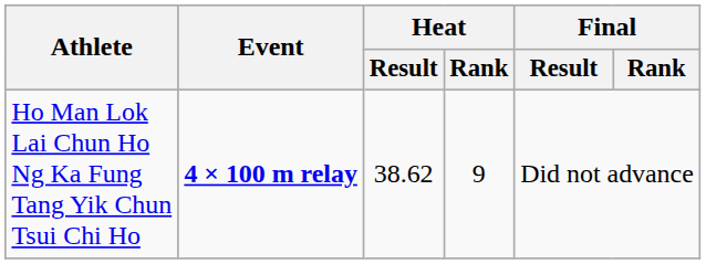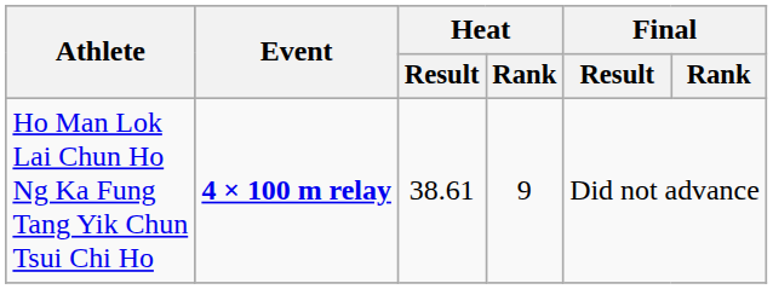Ho Man Lok Lai Chun Ho Ng Ka Fung Tang Yik Chun Tsui Chi Ho | Heat / Result: 38.62 -> 38.61
